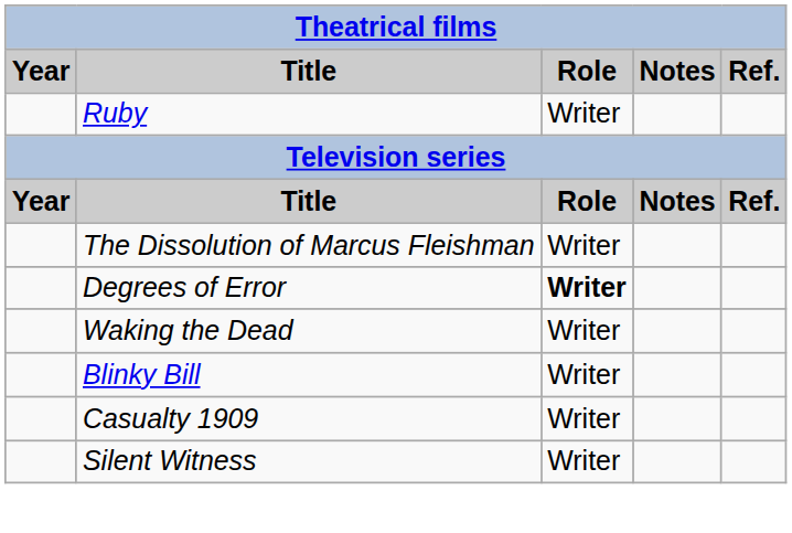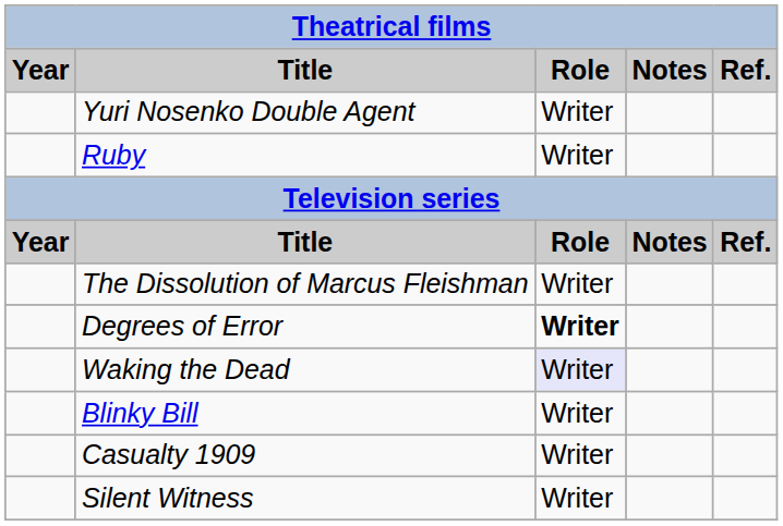+ row: Yuri Nosenko Double Agent | Writer
Waking the Dead | Role: no background -> lavender background
